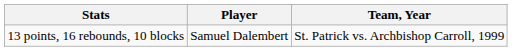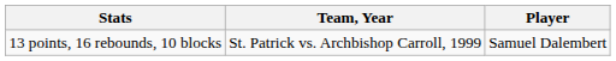columns swapped: Player <-> Team, Year
